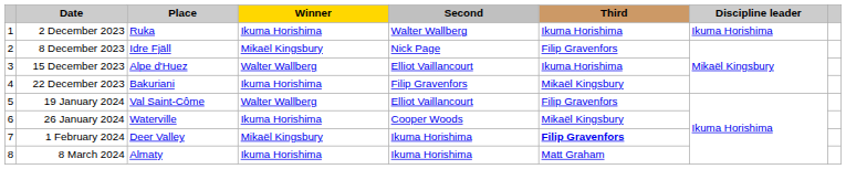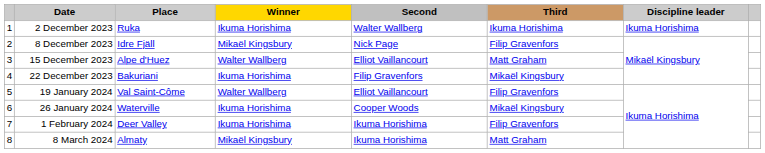15 December 2023 | Third: Ikuma Horishima -> Matt Graham
1 February 2024 | Winner: Mikaël Kingsbury -> Ikuma Horishima
1 February 2024 | Third: bold -> normal
8 March 2024 | Winner: Ikuma Horishima -> Mikaël Kingsbury
